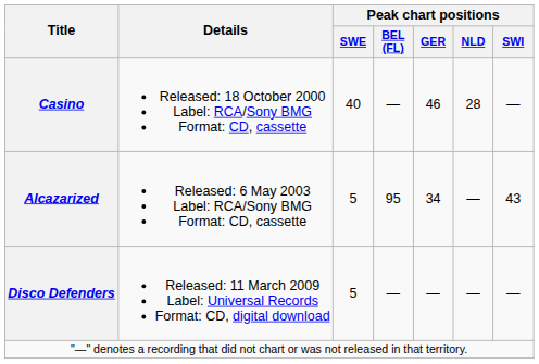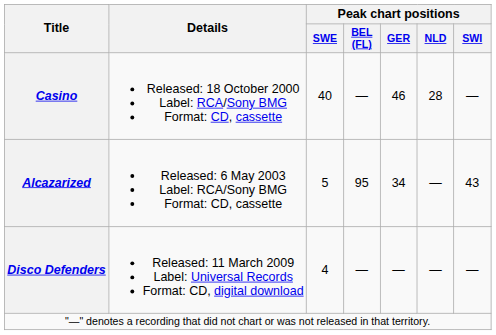Disco Defenders | Peak chart positions / SWE: 5 -> 4
